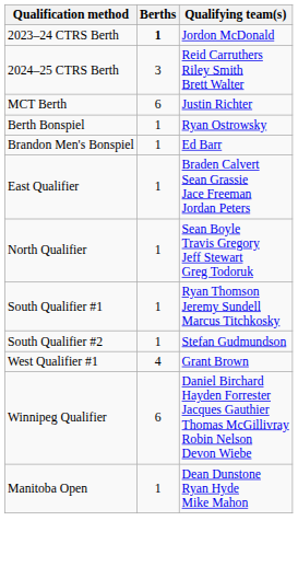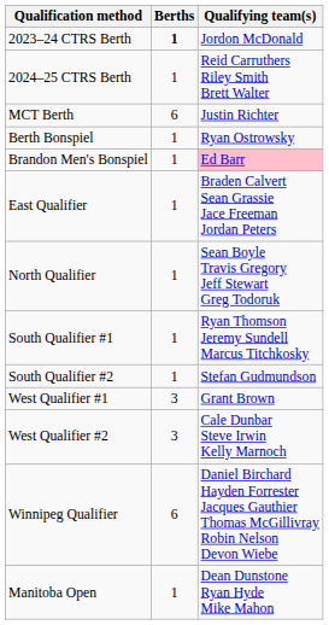2024–25 CTRS Berth | Berths: 3 -> 1
Brandon Men's Bonspiel | Qualifying team(s): no background -> pink background
West Qualifier #1 | Berths: 4 -> 3
+ row: West Qualifier #2 | 3 | Cale Dunbar Steve Irwin Kelly Marnoch
